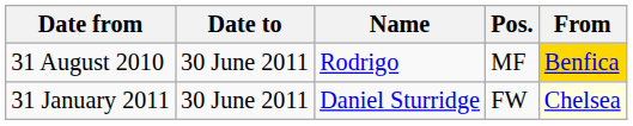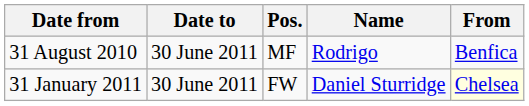columns swapped: Pos. <-> Name
31 August 2010 | From: gold background -> no background
